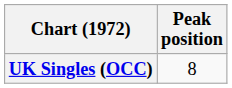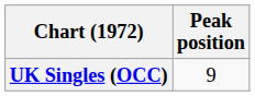UK Singles (OCC) | Peak position: 8 -> 9
